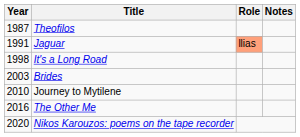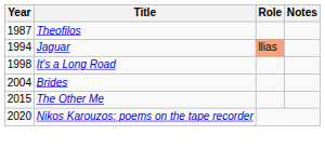Jaguar | Year: 1991 -> 1994
Brides | Year: 2003 -> 2004
- row: 2010 | Journey to Mytilene
The Other Me | Year: 2016 -> 2015
